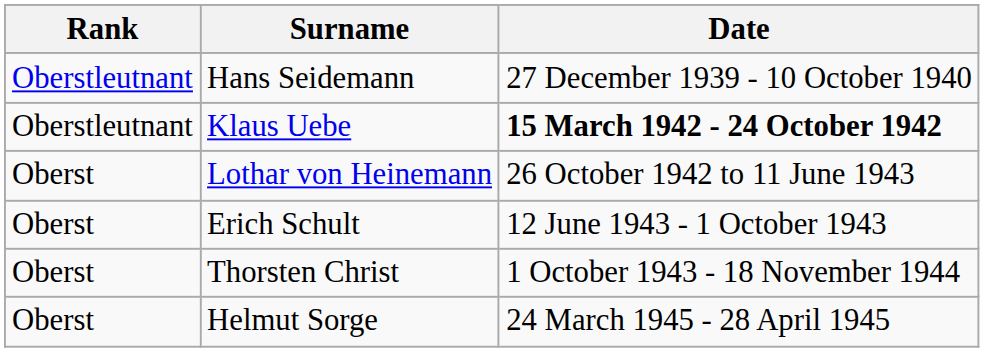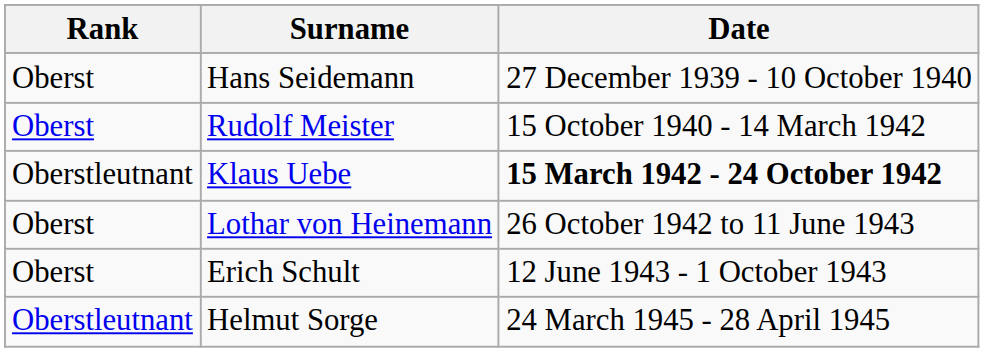Hans Seidemann | Rank: Oberstleutnant -> Oberst
+ row: Oberst | Rudolf Meister | 15 October 1940 - 14 March 1942
- row: Oberst | Thorsten Christ | 1 October 1943 - 18 November 1944
Helmut Sorge | Rank: Oberst -> Oberstleutnant
